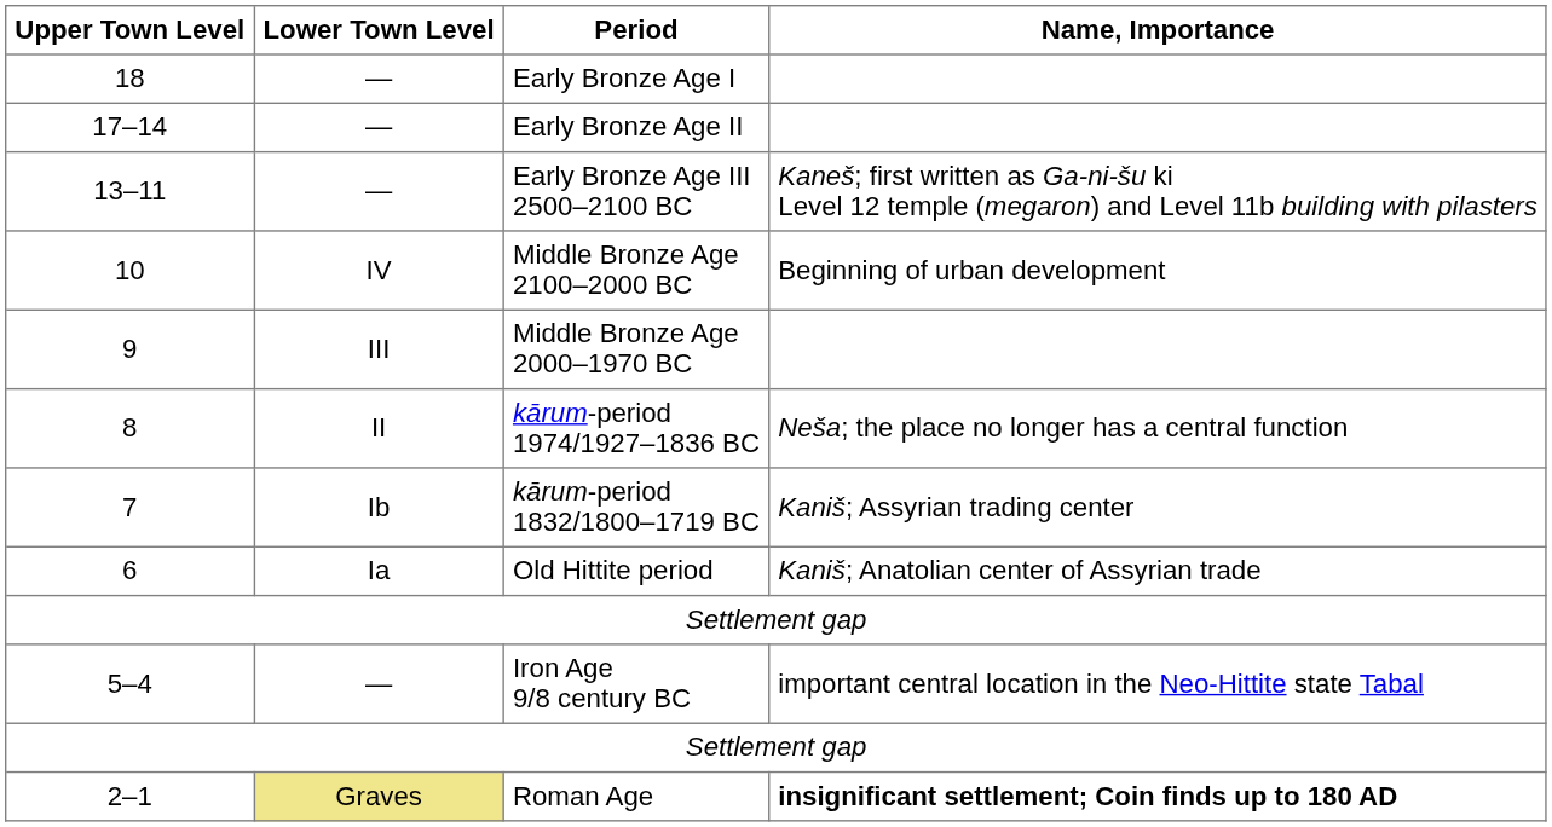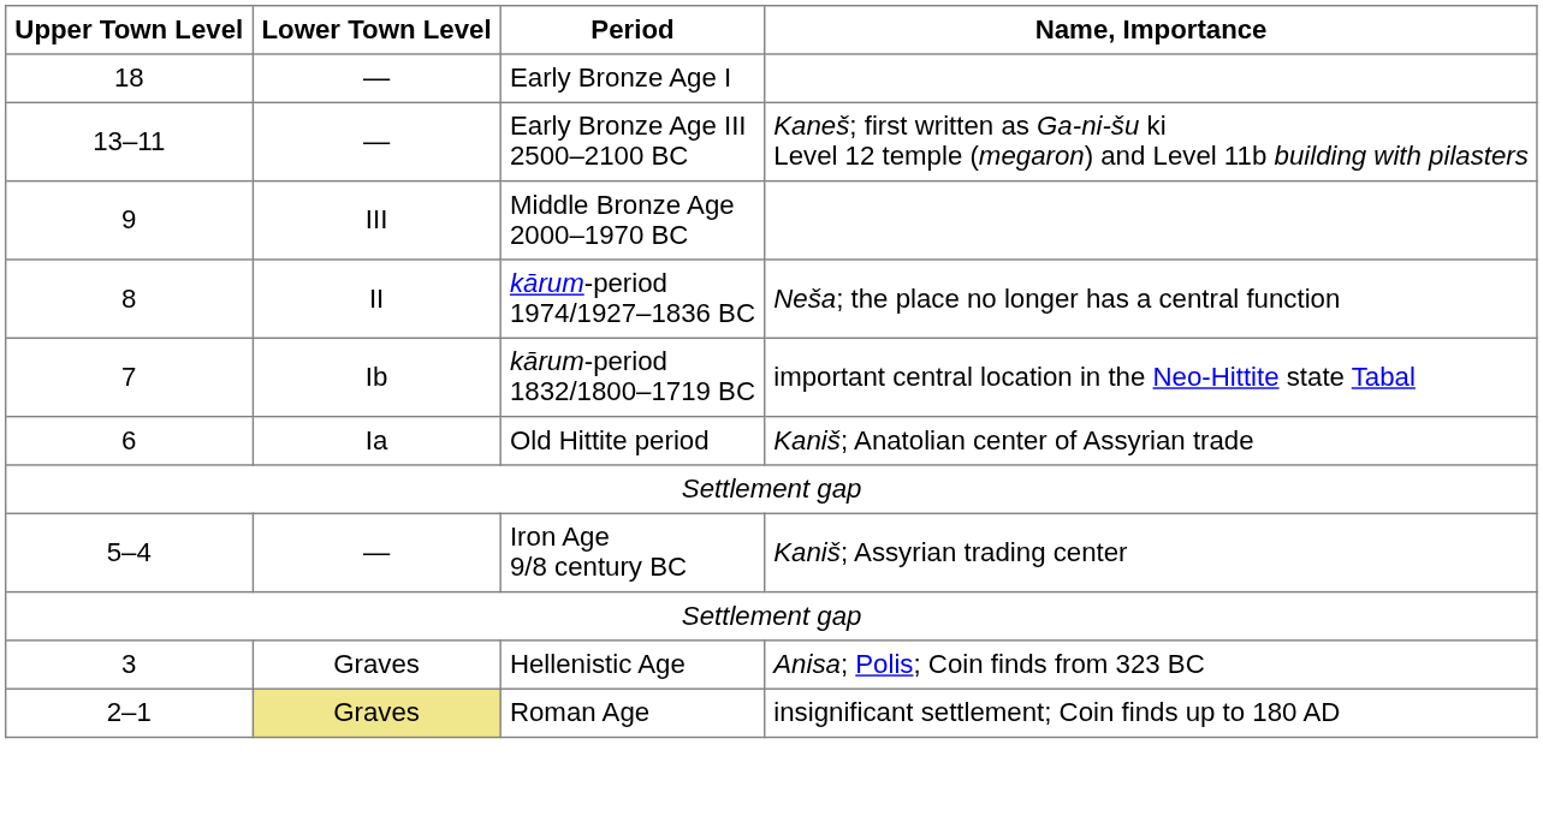- row: 17–14 | — | Early Bronze Age II
- row: 10 | IV | Middle Bronze Age 2100–2000 BC | Beginning of urban development
kārum-period 1832/1800–1719 BC | Name, Importance: Kaniš; Assyrian trading center -> important central location in the Neo-Hittite state Tabal
Iron Age 9/8 century BC | Name, Importance: important central location in the Neo-Hittite state Tabal -> Kaniš; Assyrian trading center
+ row: 3 | Graves | Hellenistic Age | Anisa; Polis; Coin finds from 323 BC
Roman Age | Name, Importance: bold -> normal
